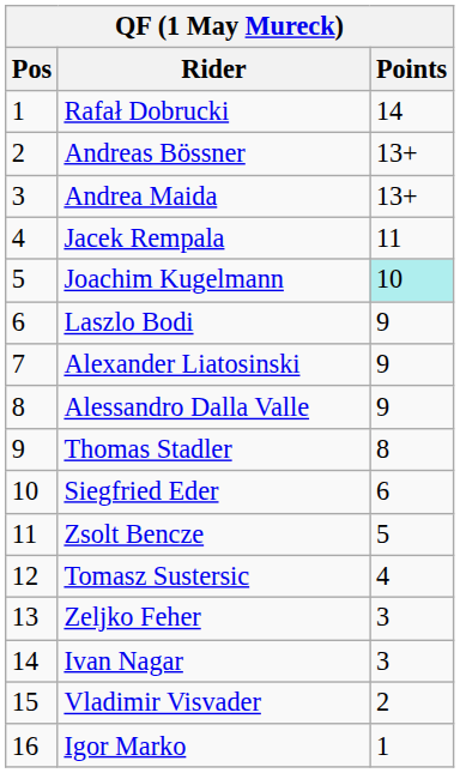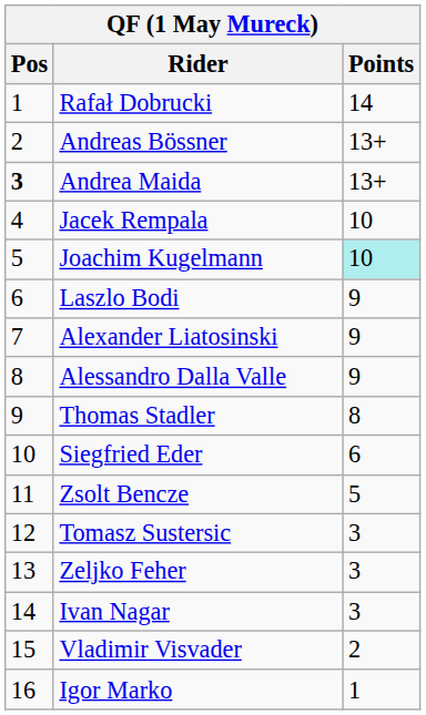Andrea Maida | Pos: normal -> bold
Jacek Rempala | Points: 11 -> 10
Tomasz Sustersic | Points: 4 -> 3
